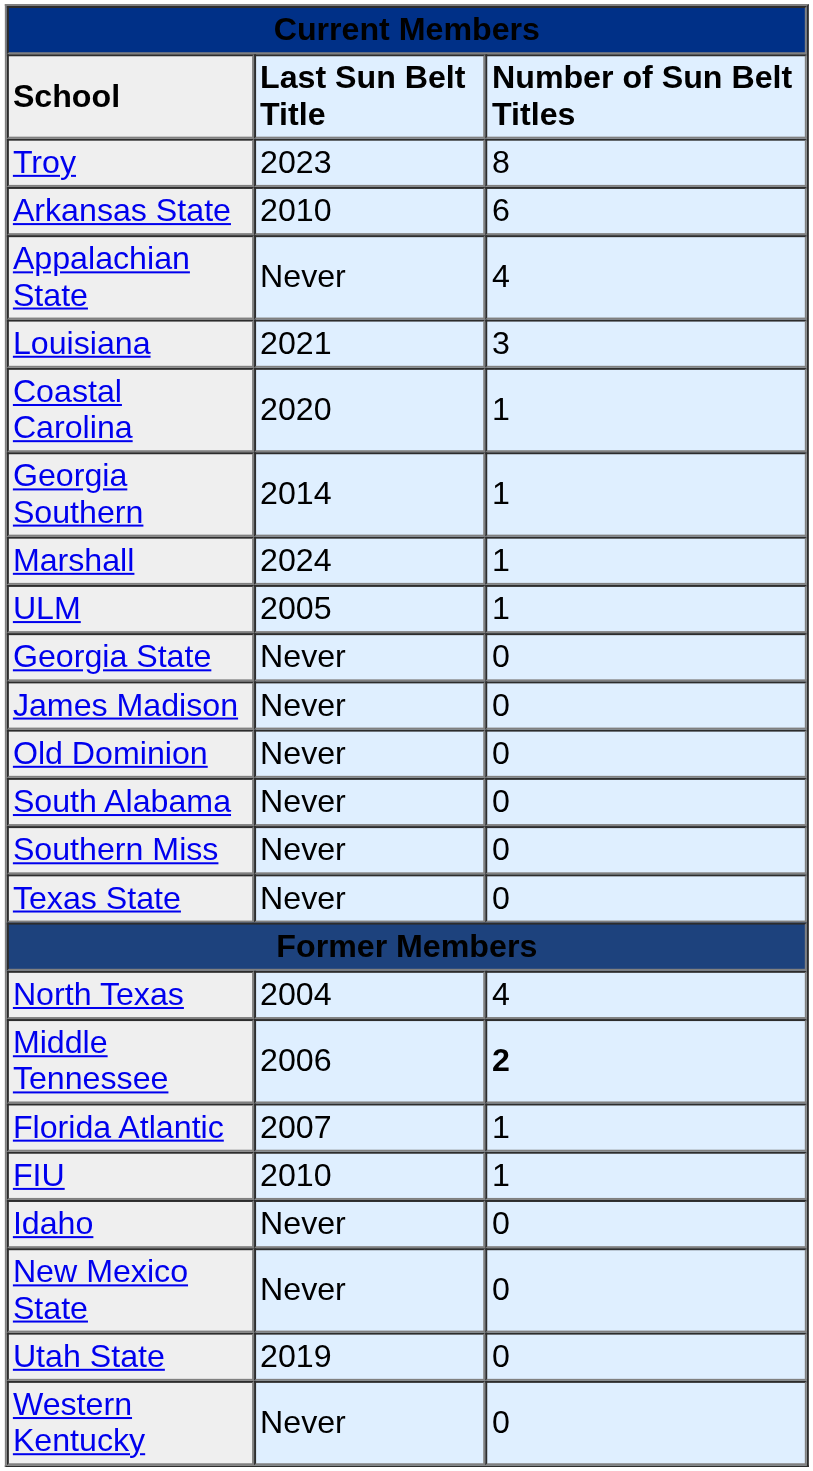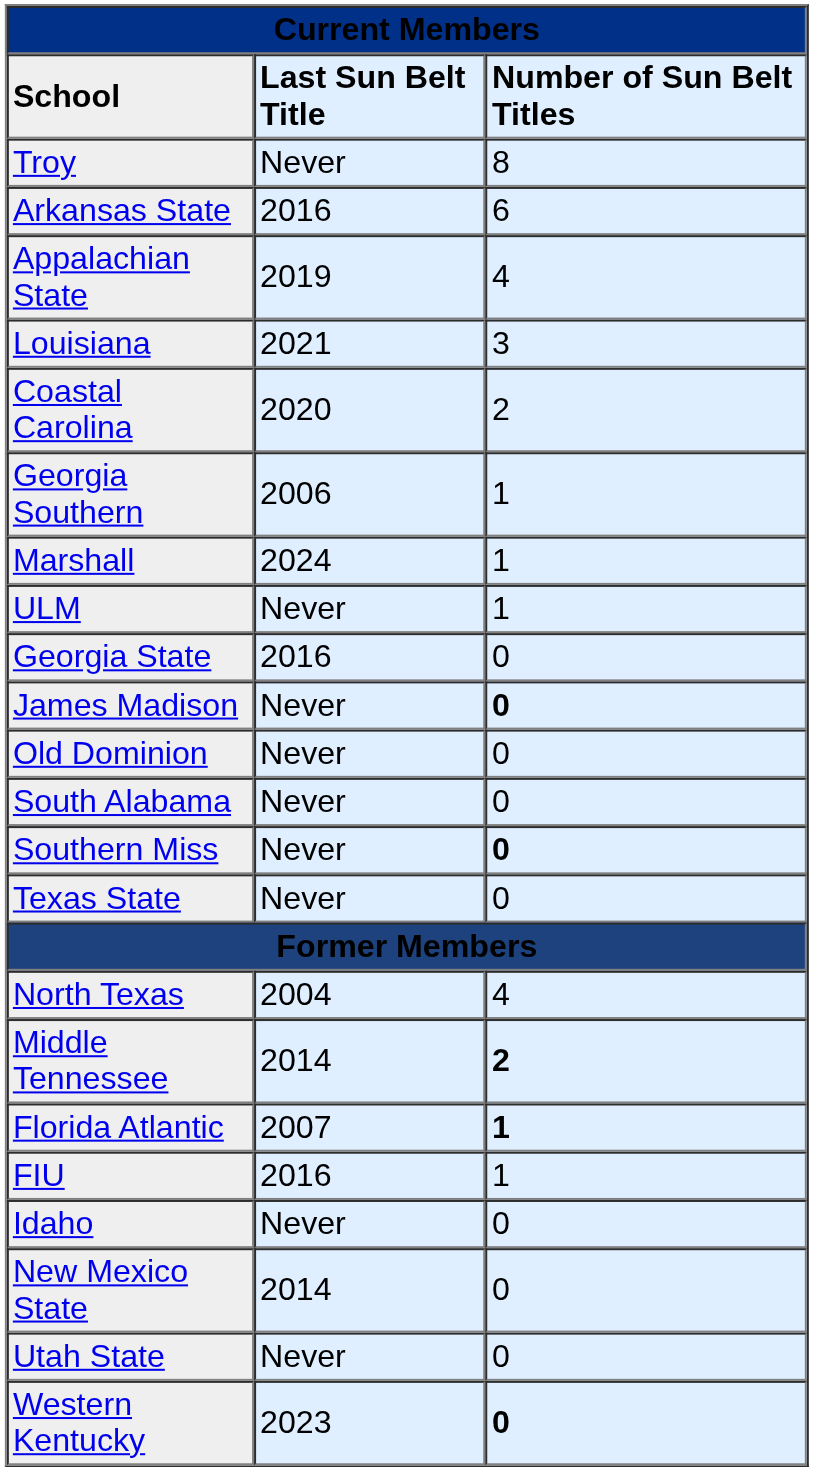Troy | Last Sun Belt Title: 2023 -> Never
Arkansas State | Last Sun Belt Title: 2010 -> 2016
Appalachian State | Last Sun Belt Title: Never -> 2019
Coastal Carolina | Number of Sun Belt Titles: 1 -> 2
Georgia Southern | Last Sun Belt Title: 2014 -> 2006
ULM | Last Sun Belt Title: 2005 -> Never
Georgia State | Last Sun Belt Title: Never -> 2016
James Madison | Number of Sun Belt Titles: normal -> bold
Southern Miss | Number of Sun Belt Titles: normal -> bold
Middle Tennessee | Last Sun Belt Title: 2006 -> 2014
Florida Atlantic | Number of Sun Belt Titles: normal -> bold
FIU | Last Sun Belt Title: 2010 -> 2016
New Mexico State | Last Sun Belt Title: Never -> 2014
Utah State | Last Sun Belt Title: 2019 -> Never
Western Kentucky | Last Sun Belt Title: Never -> 2023
Western Kentucky | Number of Sun Belt Titles: normal -> bold
